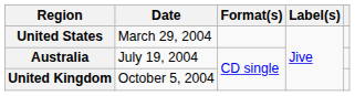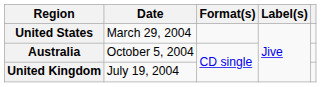Australia | Date: July 19, 2004 -> October 5, 2004
United Kingdom | Date: October 5, 2004 -> July 19, 2004
